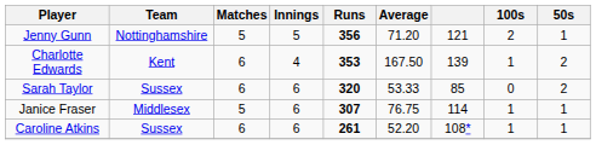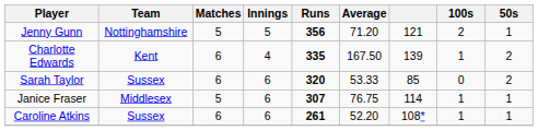Charlotte Edwards | Runs: 353 -> 335
